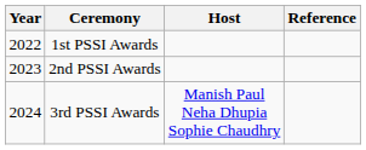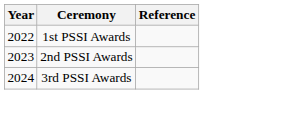- column: Host | Manish Paul Neha Dhupia Sophie Chaudhry
